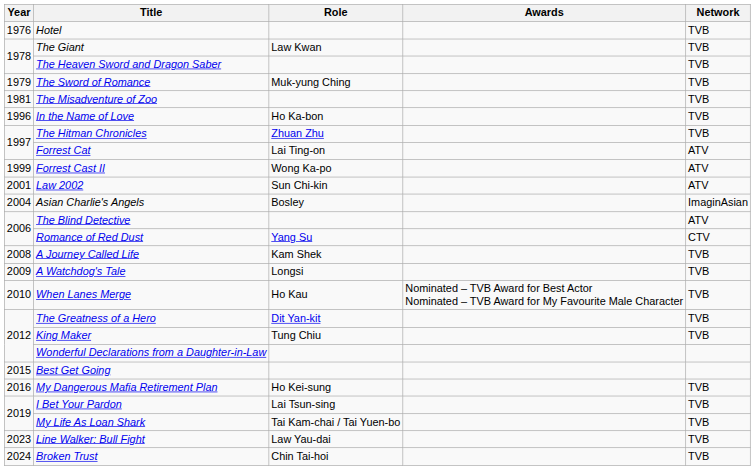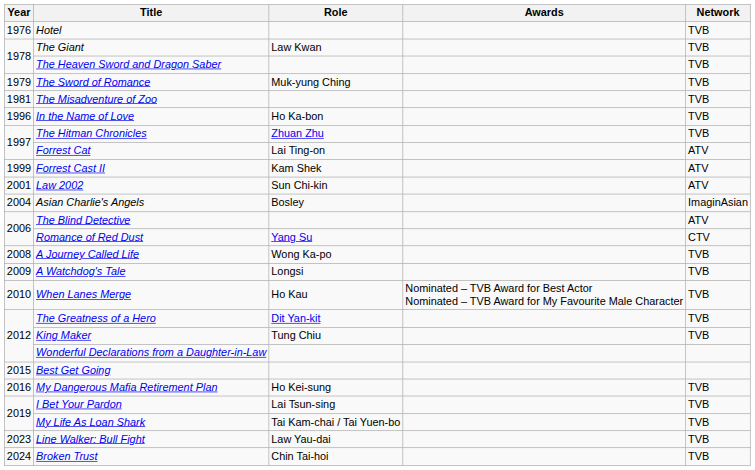Forrest Cast II | Role: Wong Ka-po -> Kam Shek
A Journey Called Life | Role: Kam Shek -> Wong Ka-po
